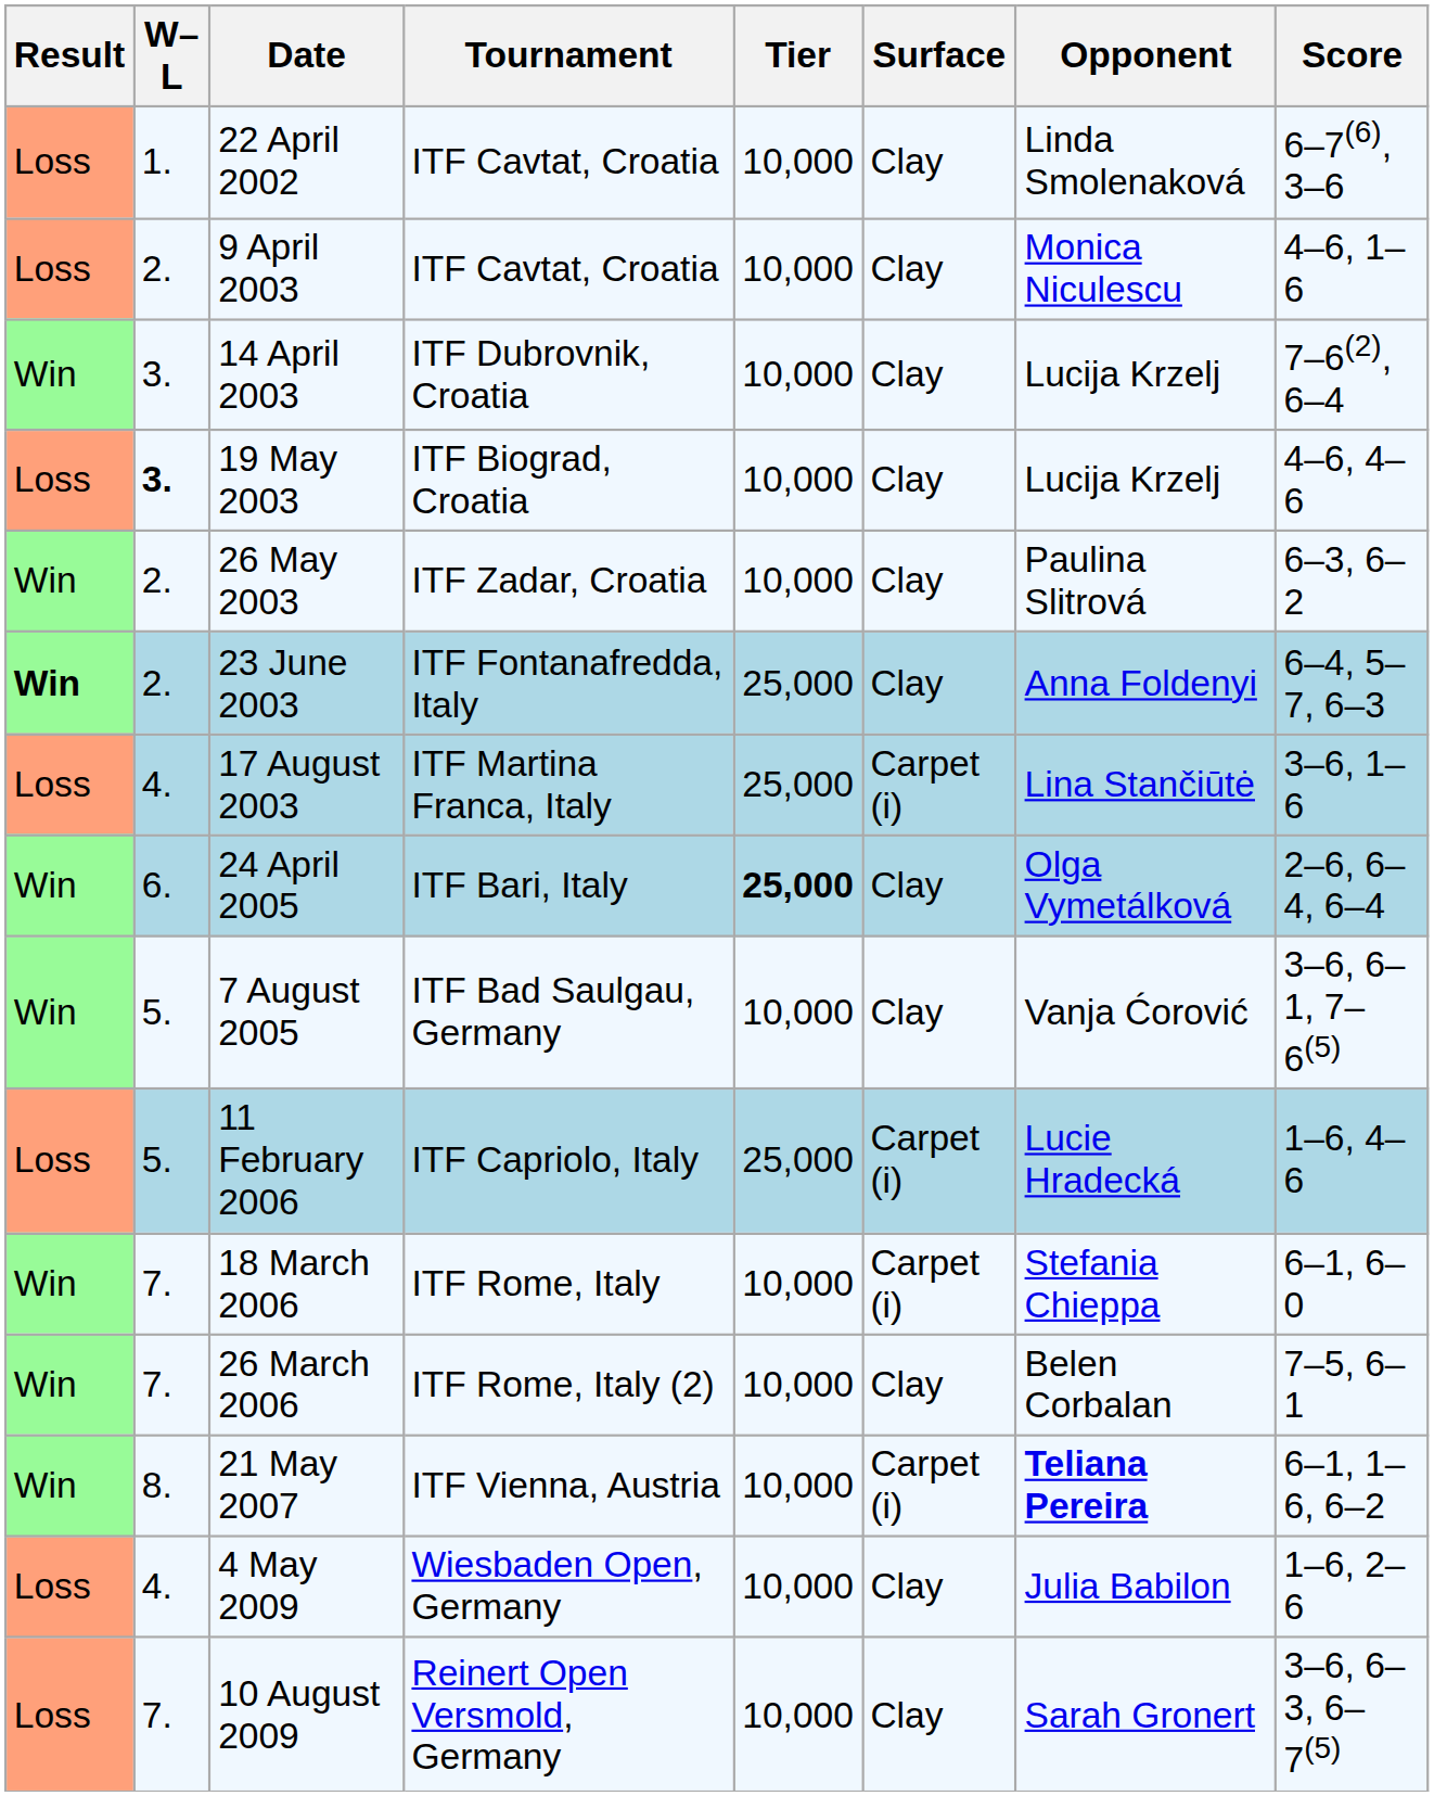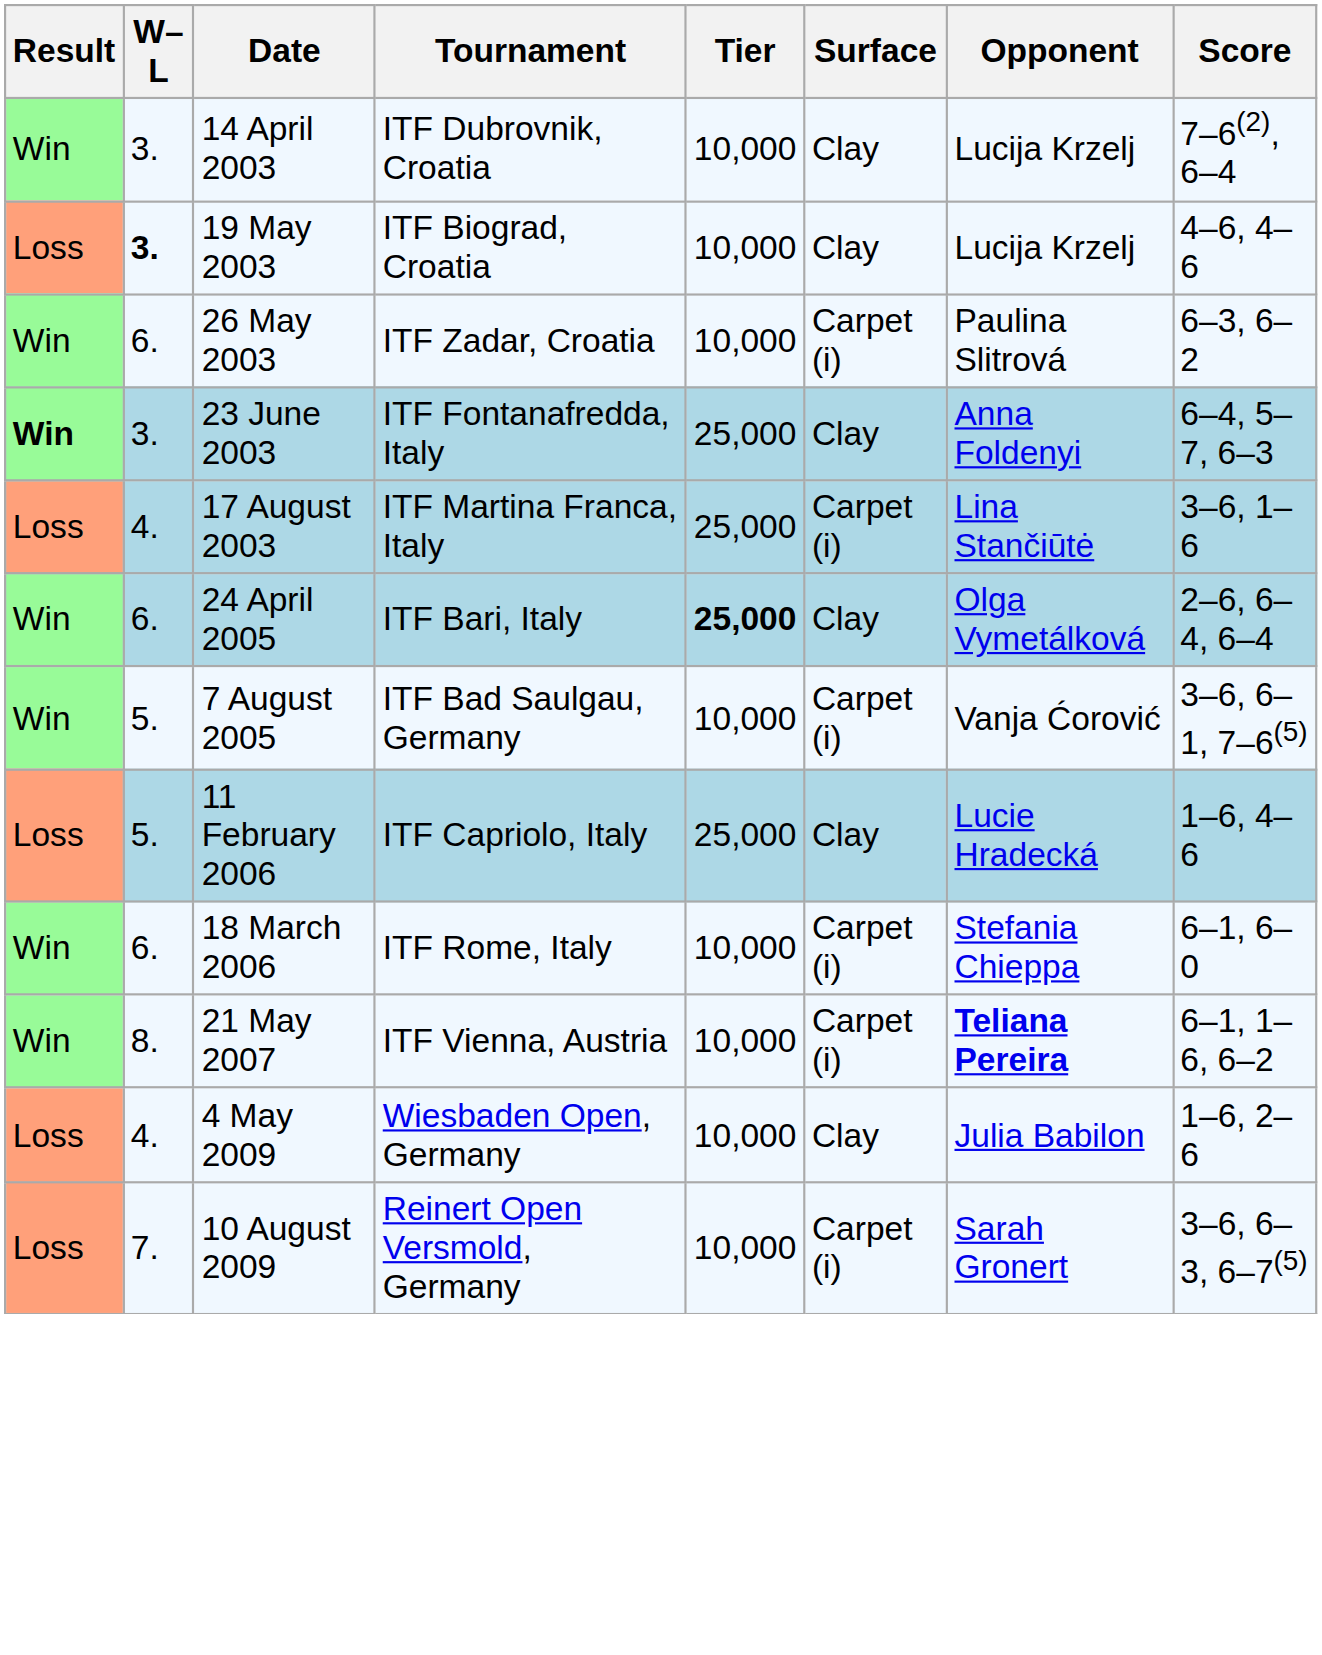- row: Loss | 1. | 22 April 2002 | ITF Cavtat, Croatia | 10,000 | Clay | Linda Smolenaková | 6–7(6), 3–6
- row: Loss | 2. | 9 April 2003 | ITF Cavtat, Croatia | 10,000 | Clay | Monica Niculescu | 4–6, 1–6
26 May 2003 | W–L: 2. -> 6.
26 May 2003 | Surface: Clay -> Carpet (i)
23 June 2003 | W–L: 2. -> 3.
7 August 2005 | Surface: Clay -> Carpet (i)
11 February 2006 | Surface: Carpet (i) -> Clay
18 March 2006 | W–L: 7. -> 6.
- row: Win | 7. | 26 March 2006 | ITF Rome, Italy (2) | 10,000 | Clay | Belen Corbalan | 7–5, 6–1
10 August 2009 | Surface: Clay -> Carpet (i)
